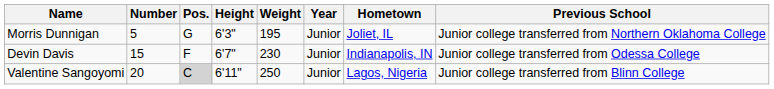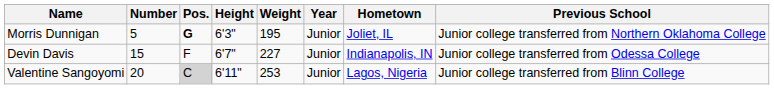Morris Dunnigan | Pos.: normal -> bold
Devin Davis | Weight: 230 -> 227
Valentine Sangoyomi | Weight: 250 -> 253
